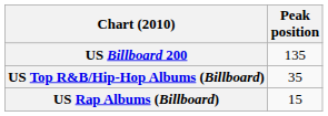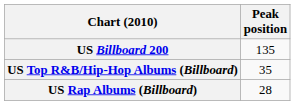US Rap Albums (Billboard) | Peak position: 15 -> 28
